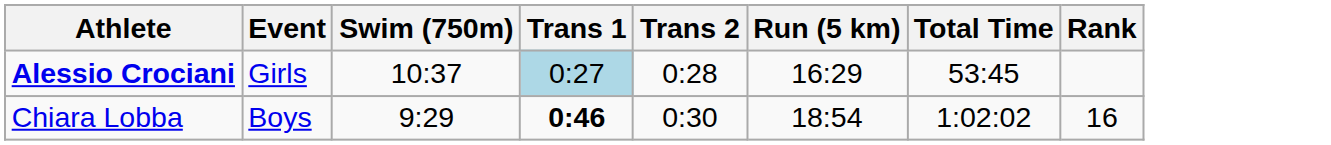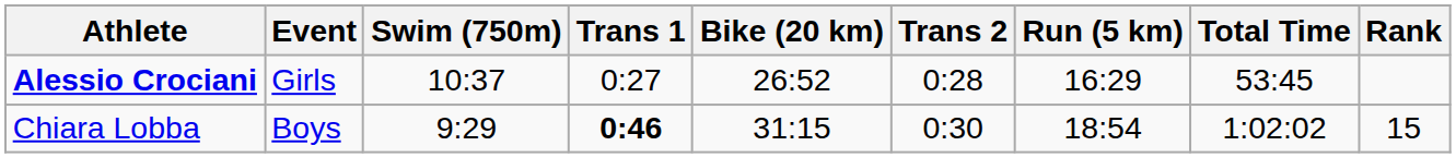+ column: Bike (20 km) | 26:52 | 31:15
Alessio Crociani | Trans 1: lightblue background -> no background
Chiara Lobba | Rank: 16 -> 15
